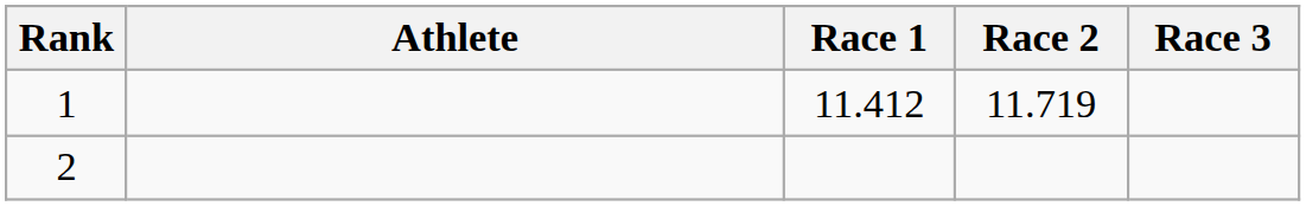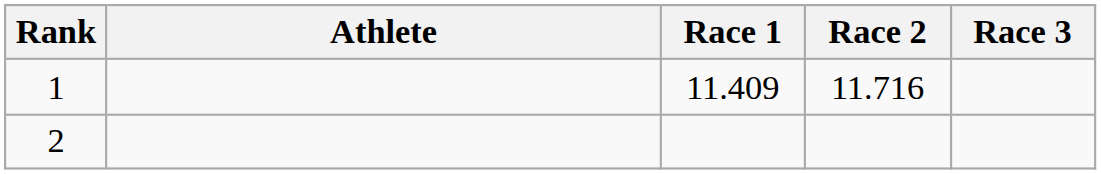1 | Race 1: 11.412 -> 11.409
1 | Race 2: 11.719 -> 11.716
